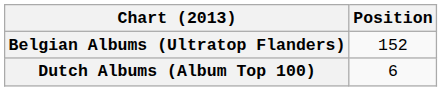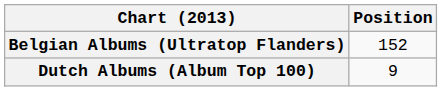Dutch Albums (Album Top 100) | Position: 6 -> 9
